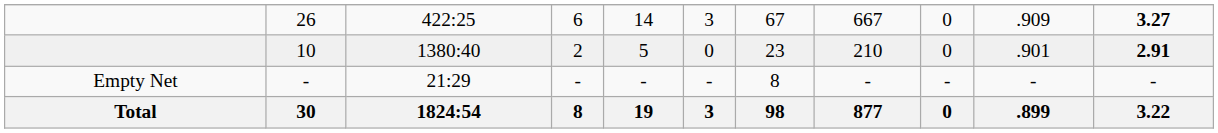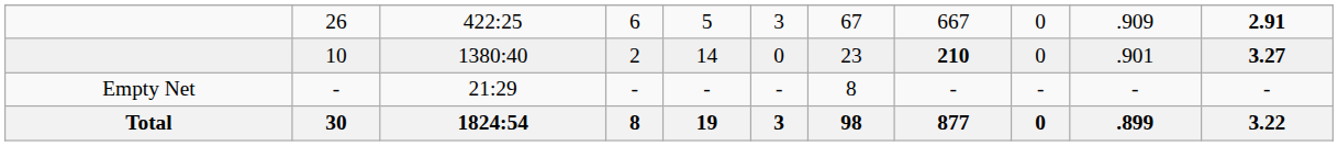26 | column 5: 14 -> 5
26 | column 11: 3.27 -> 2.91
10 | column 5: 5 -> 14
10 | column 8: normal -> bold
10 | column 11: 2.91 -> 3.27
